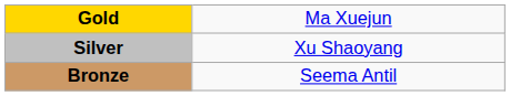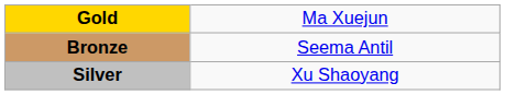rows swapped: Silver <-> Bronze
